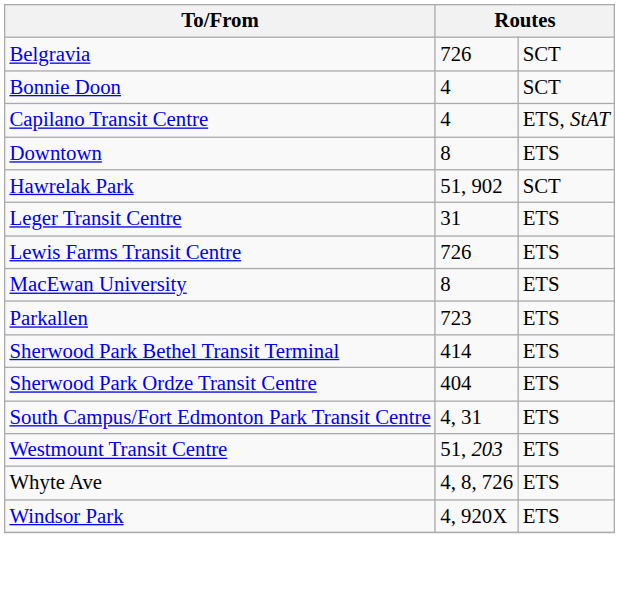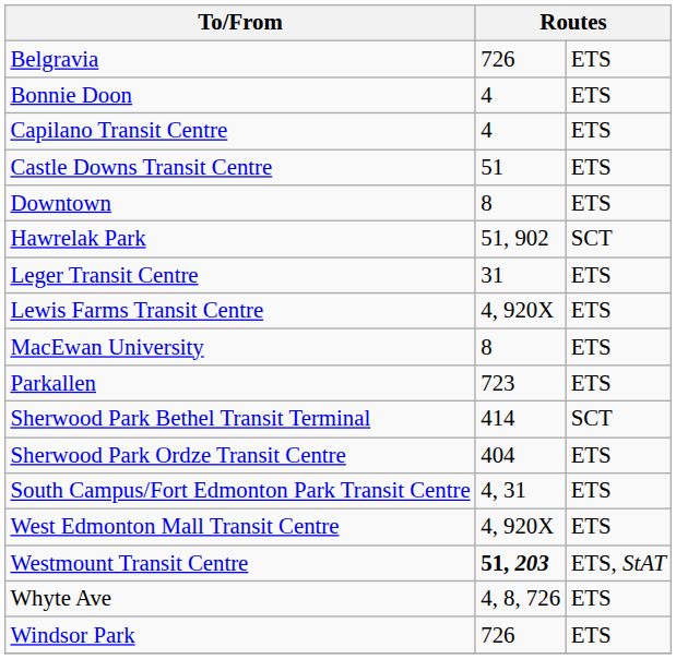Belgravia | column 3: SCT -> ETS
Bonnie Doon | column 3: SCT -> ETS
Capilano Transit Centre | column 3: ETS, StAT -> ETS
+ row: Castle Downs Transit Centre | 51 | ETS
Lewis Farms Transit Centre | column 2: 726 -> 4, 920X
Sherwood Park Bethel Transit Terminal | column 3: ETS -> SCT
+ row: West Edmonton Mall Transit Centre | 4, 920X | ETS
Westmount Transit Centre | column 2: normal -> bold
Westmount Transit Centre | column 3: ETS -> ETS, StAT
Windsor Park | column 2: 4, 920X -> 726
